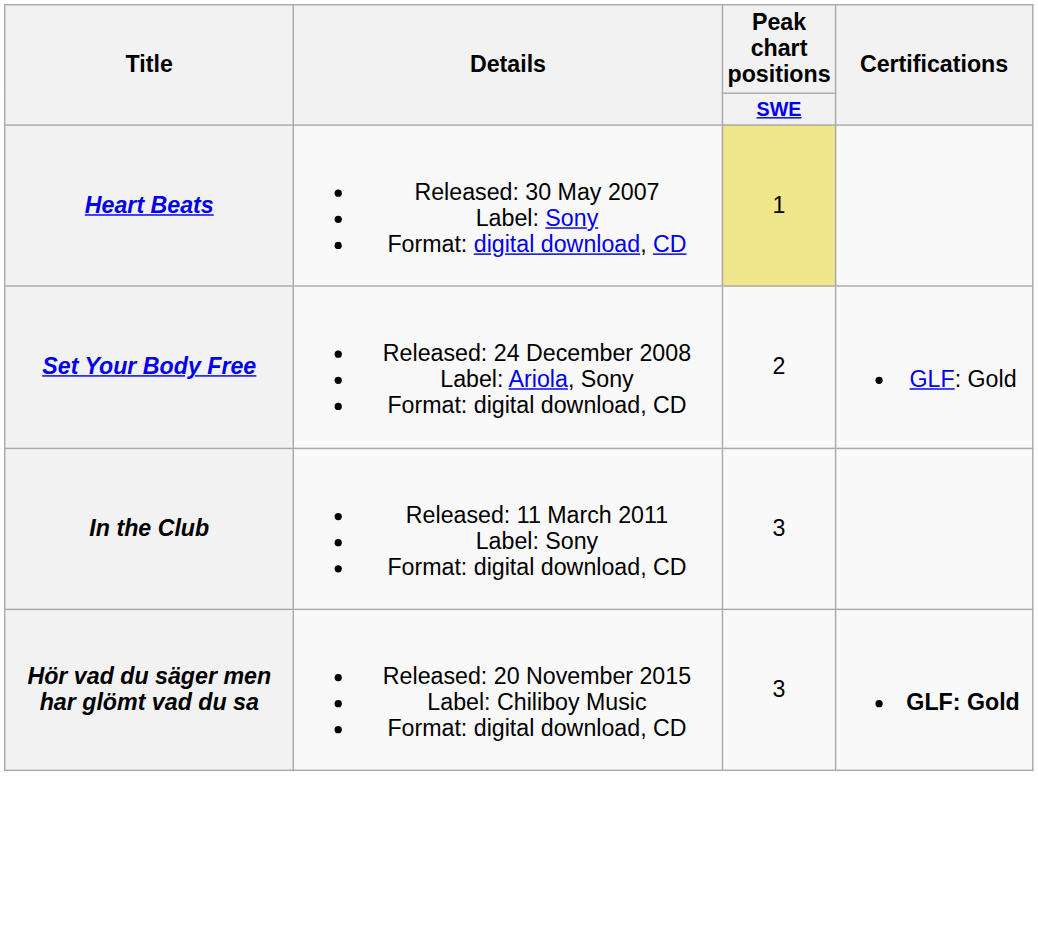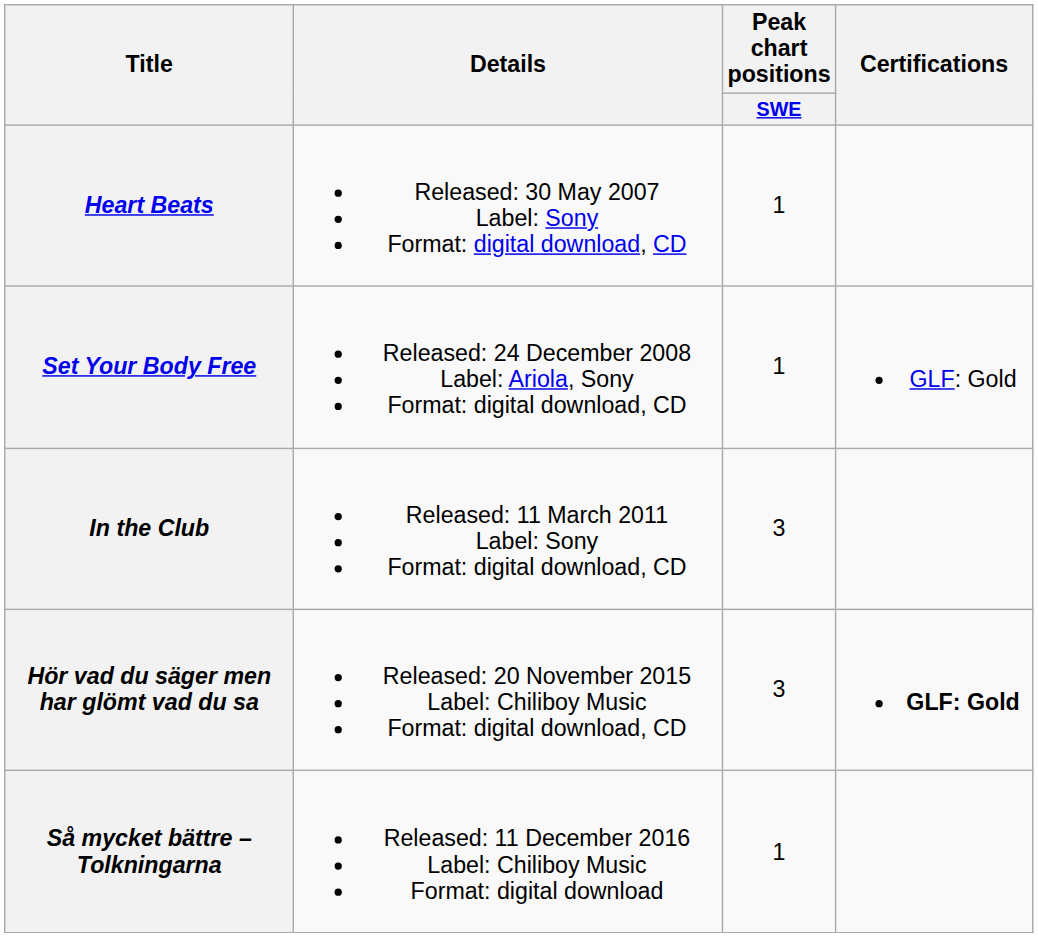Heart Beats | Peak chart positions / SWE: khaki background -> no background
Set Your Body Free | Peak chart positions / SWE: 2 -> 1
+ row: Så mycket bättre – Tolkningarna | Released: 11 December 2016 Label: Chiliboy Music Format: digital download | 1
